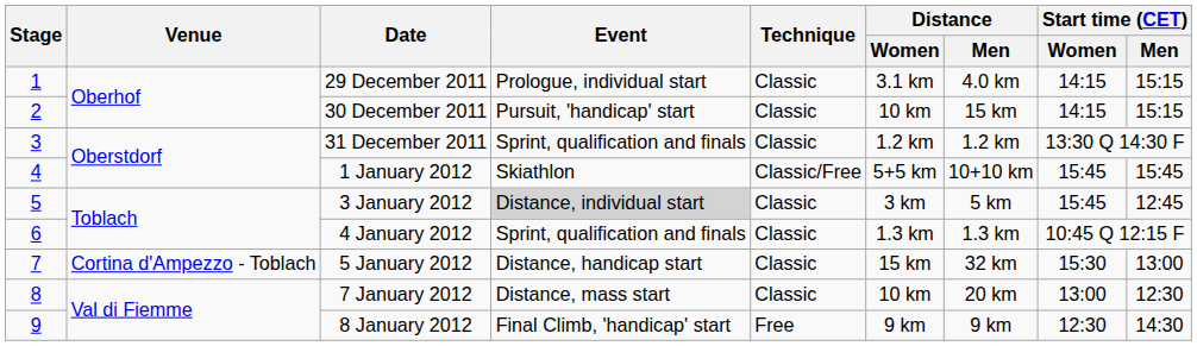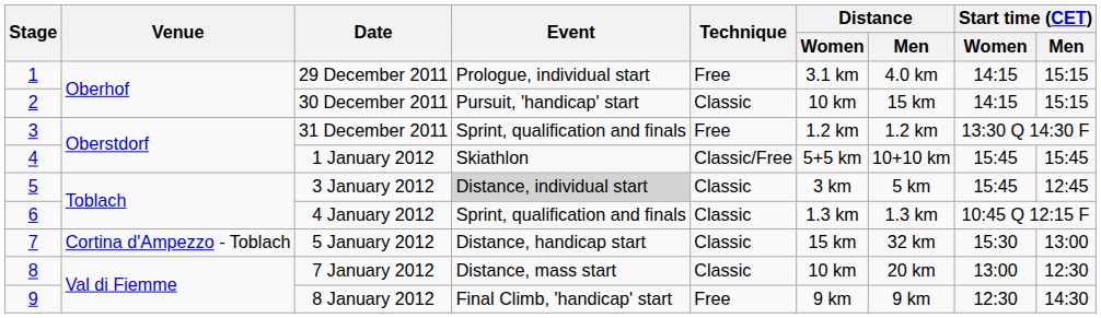29 December 2011 | Technique: Classic -> Free
31 December 2011 | Technique: Classic -> Free
